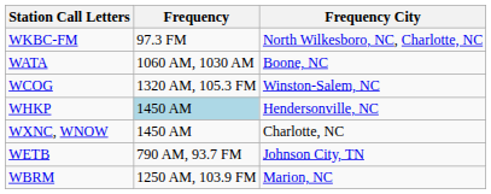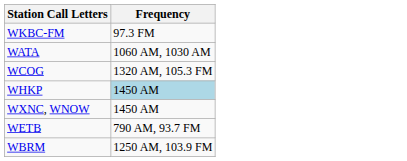- column: Frequency City | North Wilkesboro, NC, Charlotte, NC | Boone, NC | Winston-Salem, NC | Hendersonville, NC | Charlotte, NC | Johnson City, TN | Marion, NC
